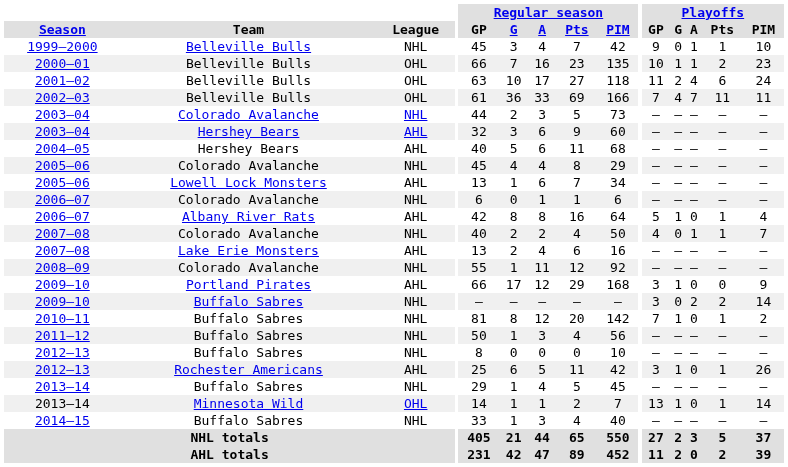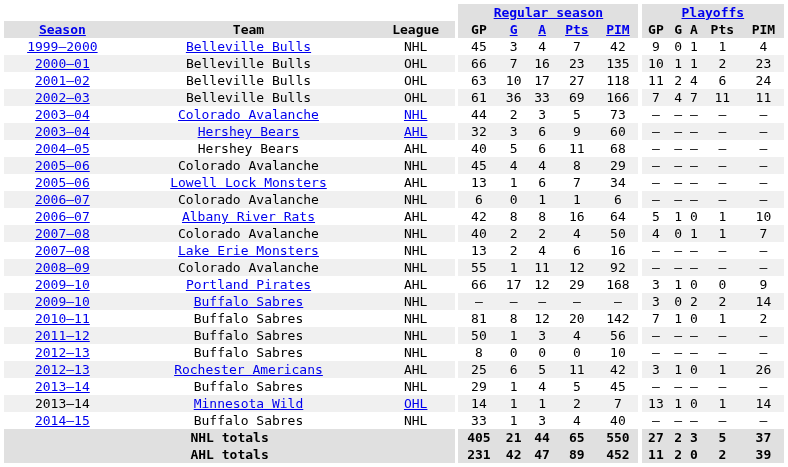1999–2000 | Playoffs / PIM: 10 -> 4
2006–07 / Albany River Rats | Playoffs / PIM: 4 -> 10
2007–08 / Lake Erie Monsters | League: AHL -> NHL
